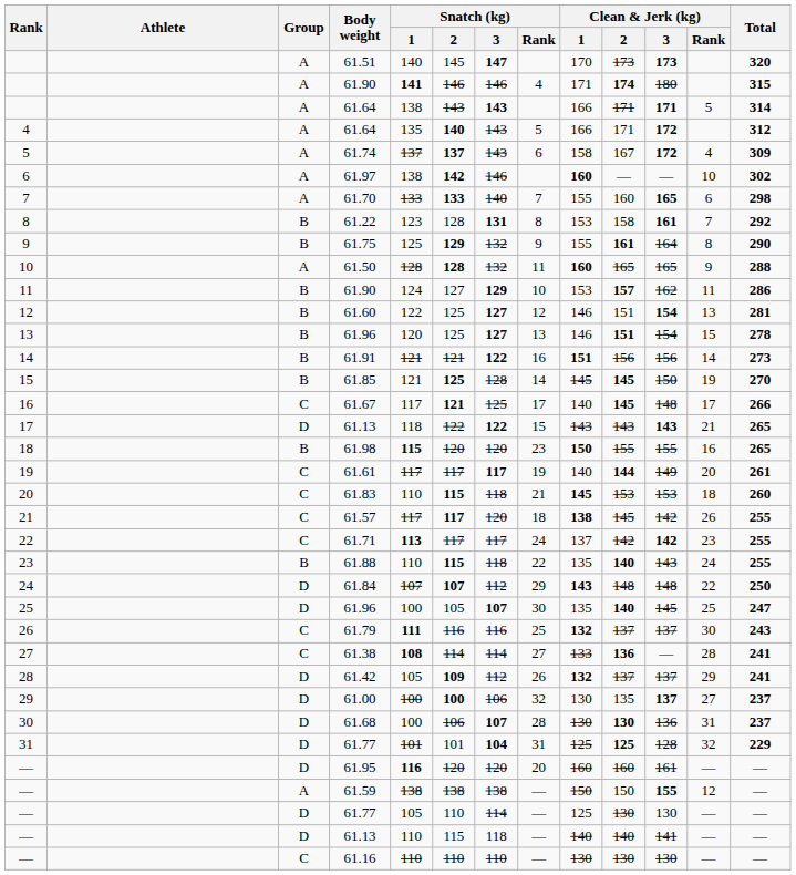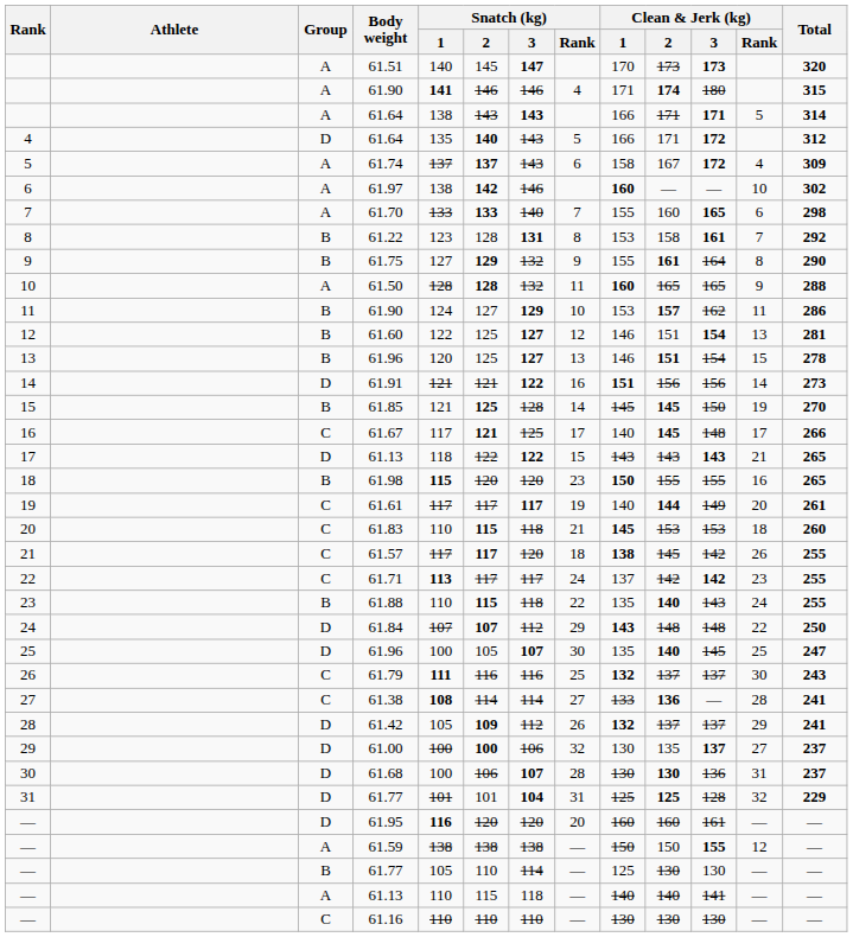4 / 61.64 | Group: A -> D
61.75 | Snatch (kg) / 1: 125 -> 127
61.91 | Group: B -> D
— / 61.77 | Group: D -> B
— / 61.13 | Group: D -> A
